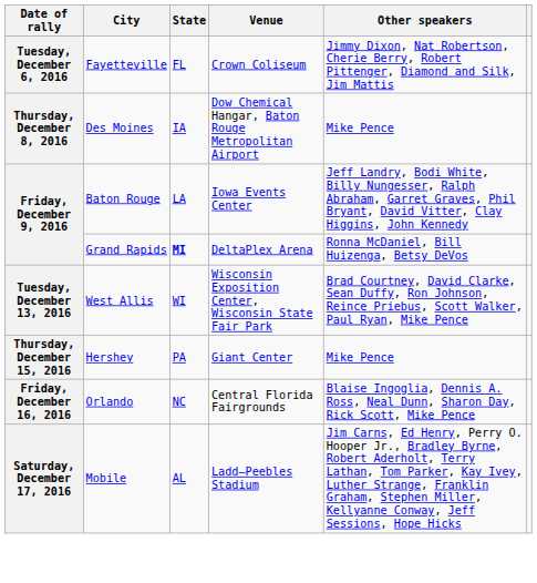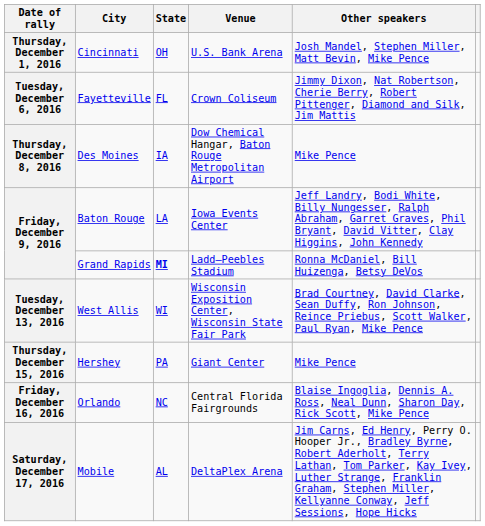+ row: Thursday, December 1, 2016 | Cincinnati | OH | U.S. Bank Arena | Josh Mandel, Stephen Miller, Matt Bevin, Mike Pence
Grand Rapids | Venue: DeltaPlex Arena -> Ladd–Peebles Stadium
Mobile | Venue: Ladd–Peebles Stadium -> DeltaPlex Arena
